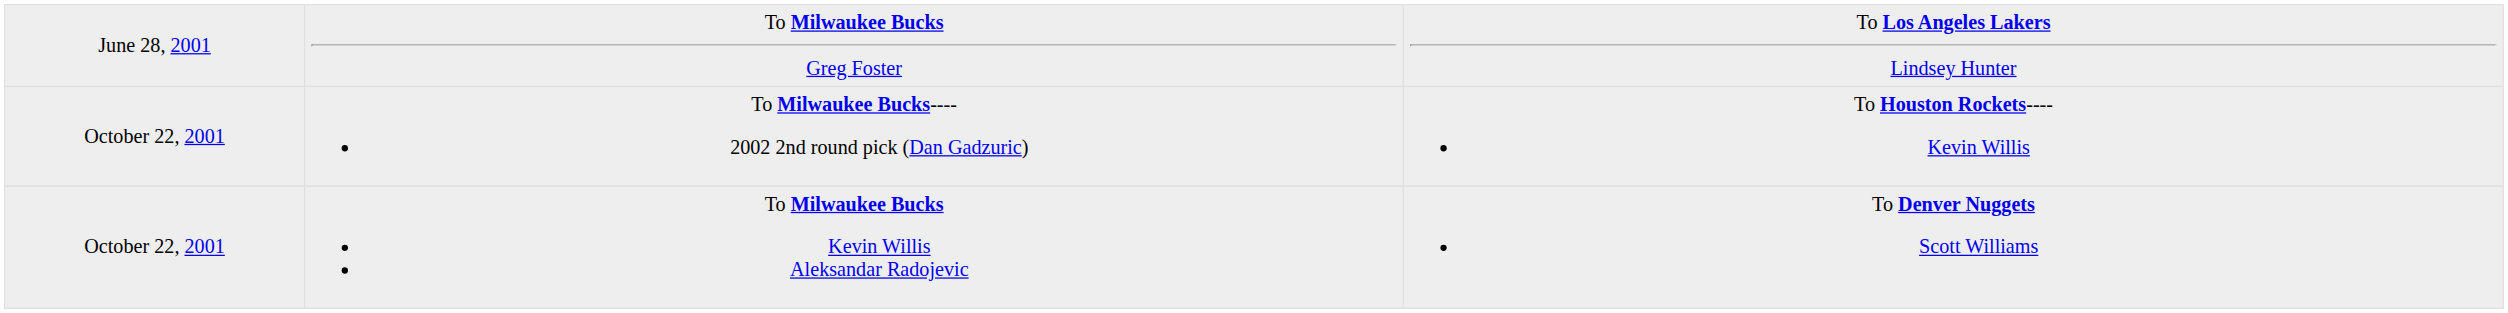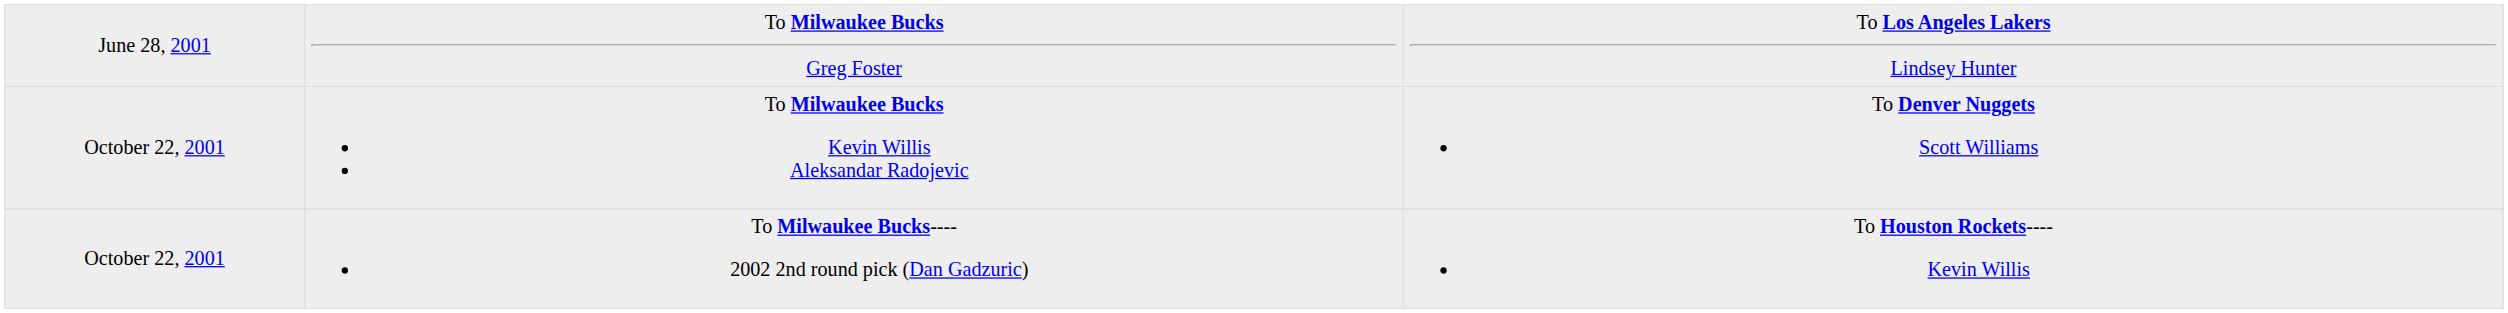rows swapped: To Milwaukee Bucks Kevin Willis Aleksandar Radojevic <-> To Milwaukee Bucks---- 2002 2nd round pick (Dan Gadzuric)
